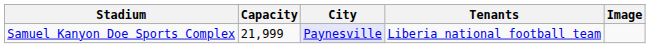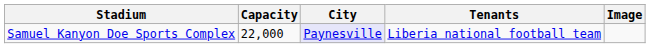Samuel Kanyon Doe Sports Complex | Capacity: 21,999 -> 22,000
